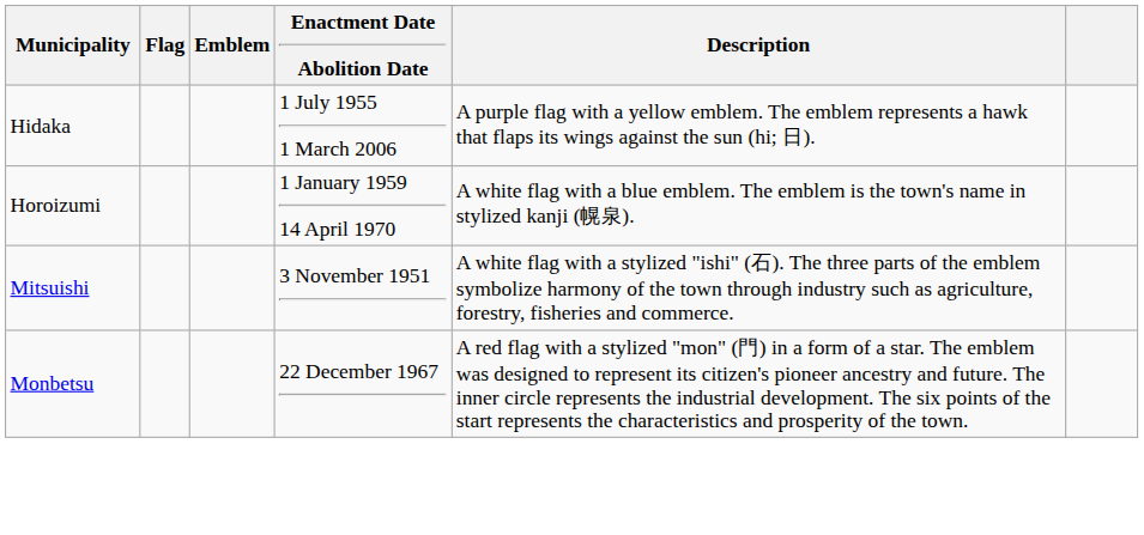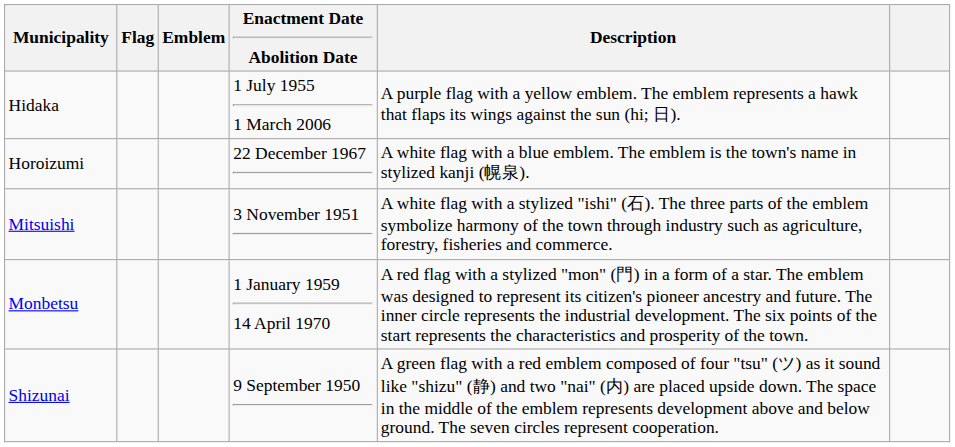Horoizumi | Enactment Date Abolition Date: 1 January 1959 14 April 1970 -> 22 December 1967
Monbetsu | Enactment Date Abolition Date: 22 December 1967 -> 1 January 1959 14 April 1970
+ row: Shizunai | 9 September 1950 | A green flag with a red emblem composed of four "tsu" (ツ) as it sound like "shizu" (静) and two "nai" (内) are placed upside down. The space in the middle of the emblem represents development above and below ground. The seven circles represent cooperation.
